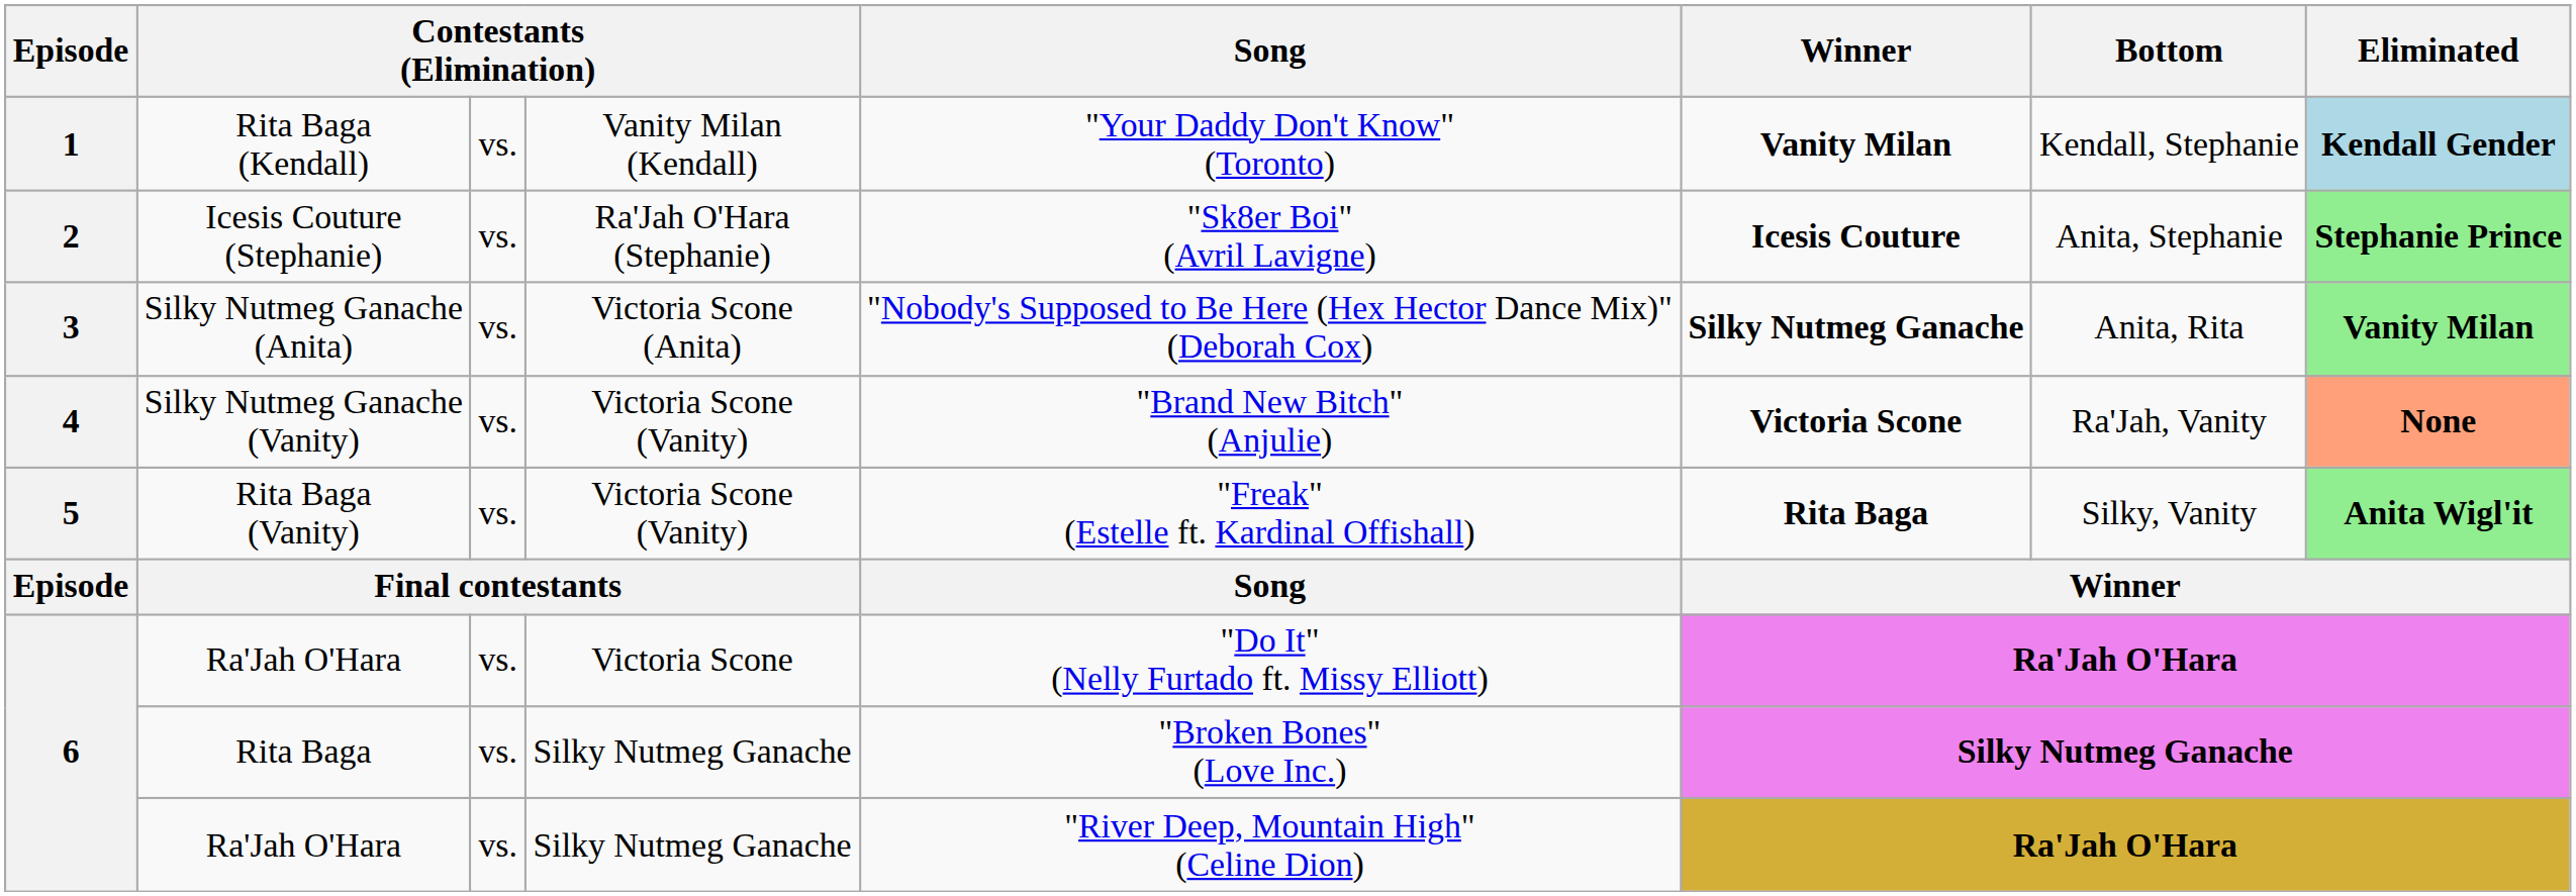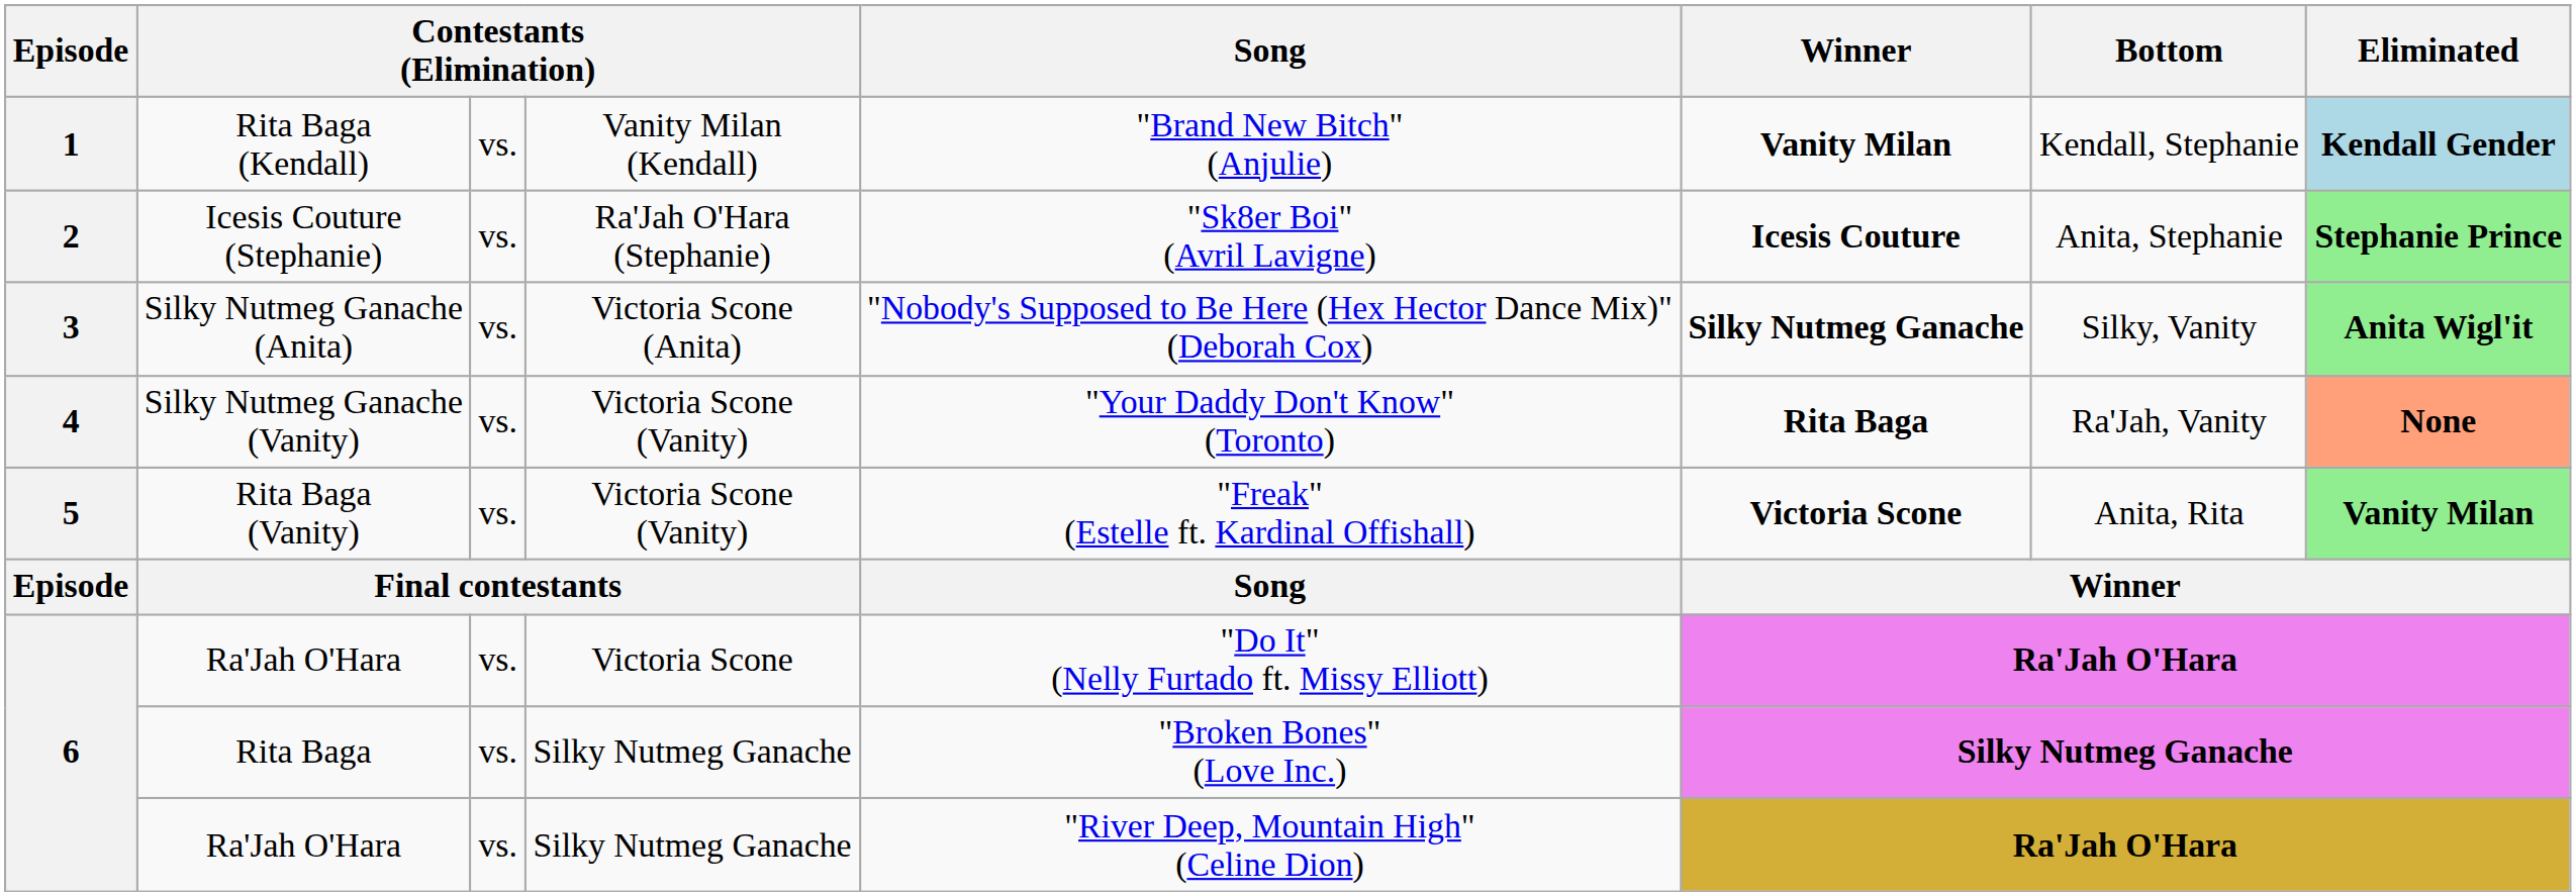Rita Baga (Kendall) | Song: "Your Daddy Don't Know" (Toronto) -> "Brand New Bitch" (Anjulie)
Silky Nutmeg Ganache (Anita) | Bottom: Anita, Rita -> Silky, Vanity
Silky Nutmeg Ganache (Anita) | Eliminated: Vanity Milan -> Anita Wigl'it
Silky Nutmeg Ganache (Vanity) | Song: "Brand New Bitch" (Anjulie) -> "Your Daddy Don't Know" (Toronto)
Silky Nutmeg Ganache (Vanity) | Winner: Victoria Scone -> Rita Baga
Rita Baga (Vanity) | Winner: Rita Baga -> Victoria Scone
Rita Baga (Vanity) | Bottom: Silky, Vanity -> Anita, Rita
Rita Baga (Vanity) | Eliminated: Anita Wigl'it -> Vanity Milan
